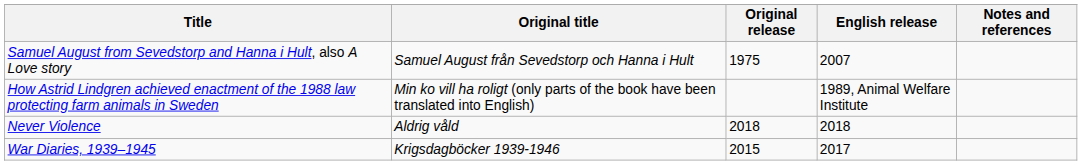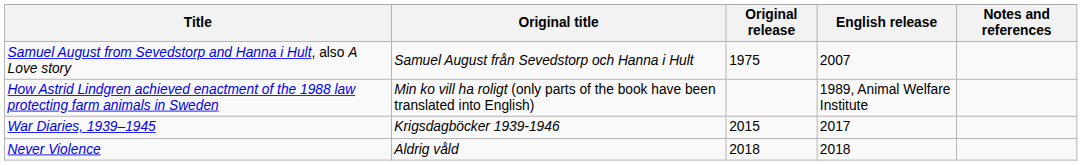rows swapped: Never Violence <-> War Diaries, 1939–1945
